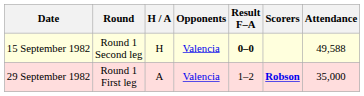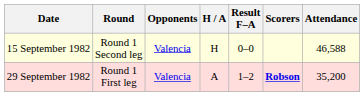columns swapped: Opponents <-> H / A
15 September 1982 | Result F–A: bold -> normal
15 September 1982 | Attendance: 49,588 -> 46,588
29 September 1982 | Attendance: 35,000 -> 35,200
